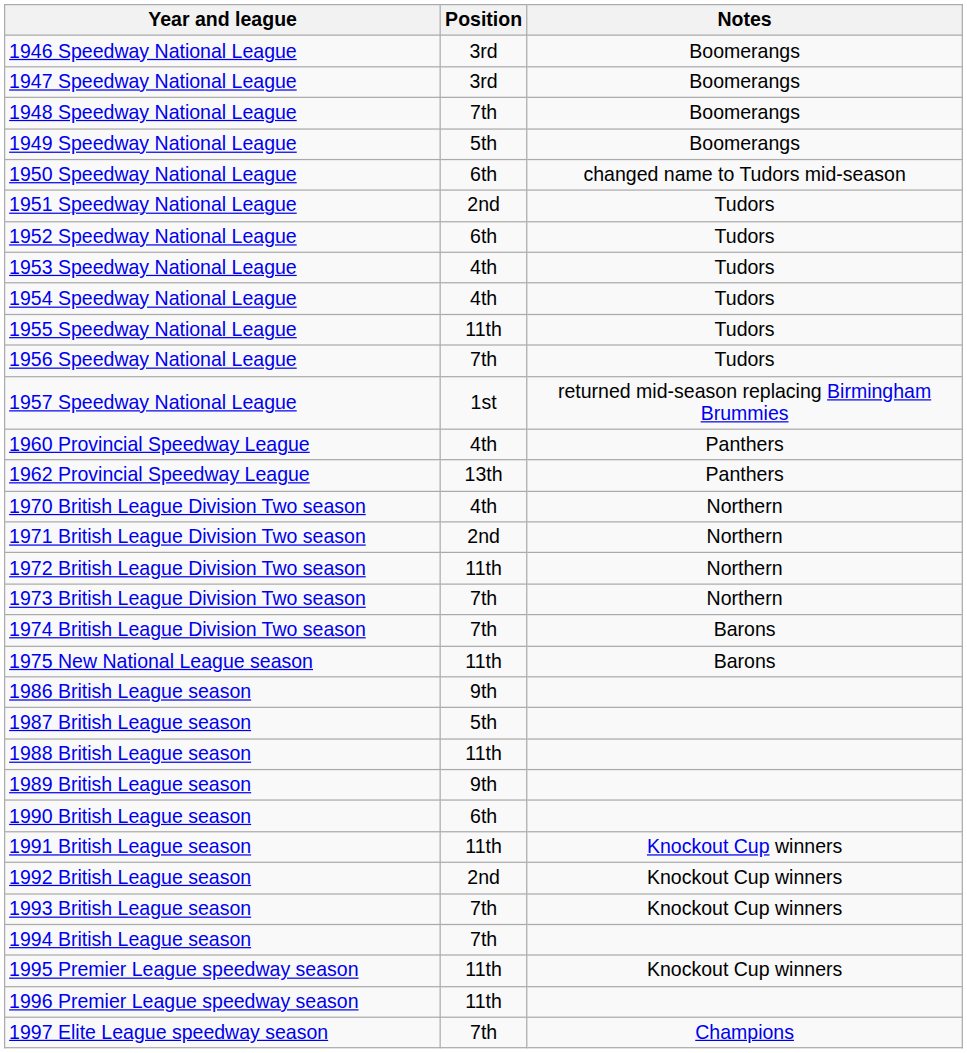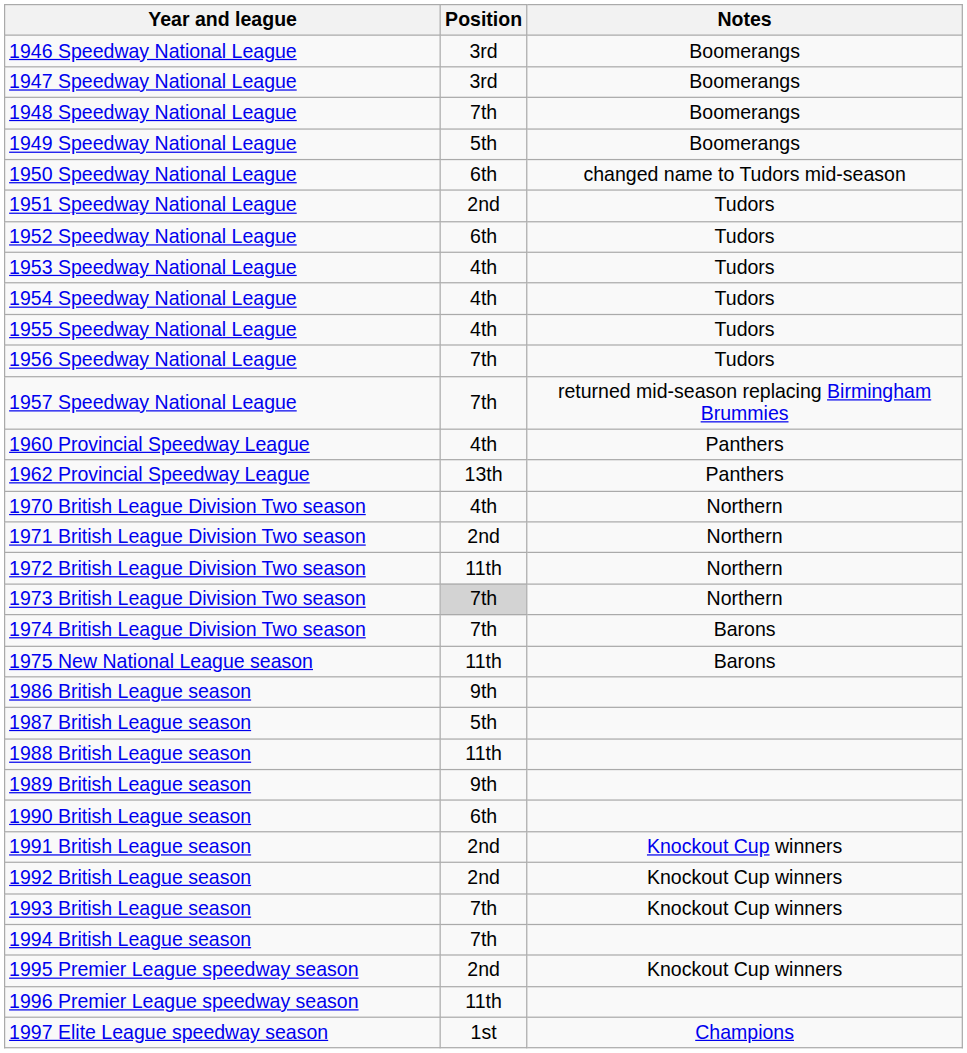1955 Speedway National League | Position: 11th -> 4th
1957 Speedway National League | Position: 1st -> 7th
1973 British League Division Two season | Position: no background -> lightgrey background
1991 British League season | Position: 11th -> 2nd
1995 Premier League speedway season | Position: 11th -> 2nd
1997 Elite League speedway season | Position: 7th -> 1st
